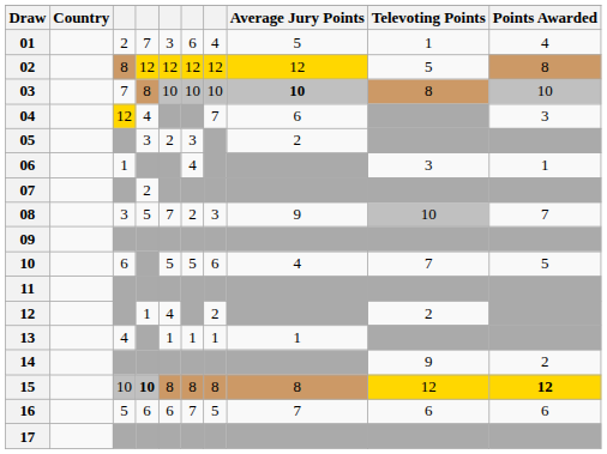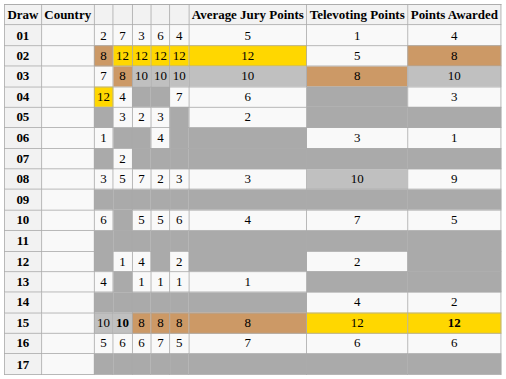03 | Average Jury Points: bold -> normal
08 | Average Jury Points: 9 -> 3
08 | Points Awarded: 7 -> 9
14 | Televoting Points: 9 -> 4
